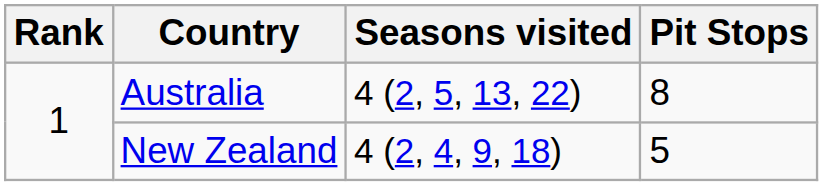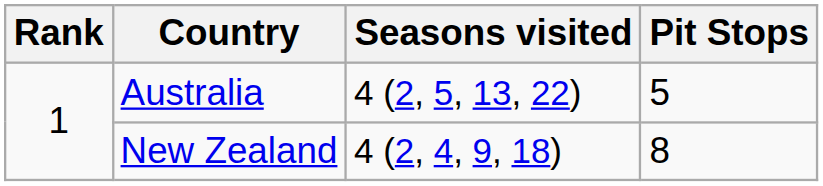Australia | Pit Stops: 8 -> 5
New Zealand | Pit Stops: 5 -> 8
